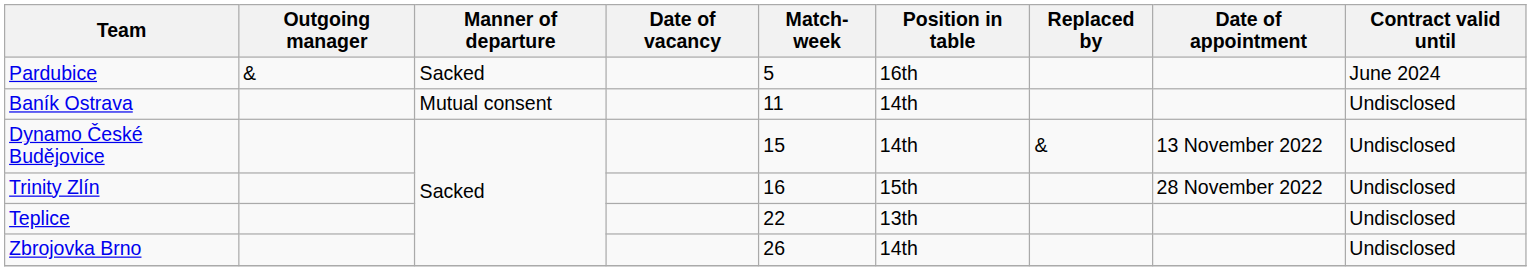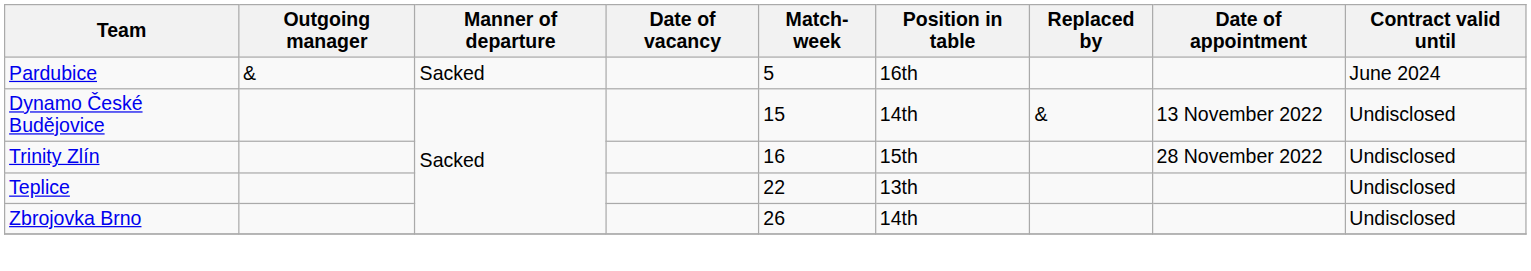- row: Baník Ostrava | Mutual consent | 11 | 14th | Undisclosed
